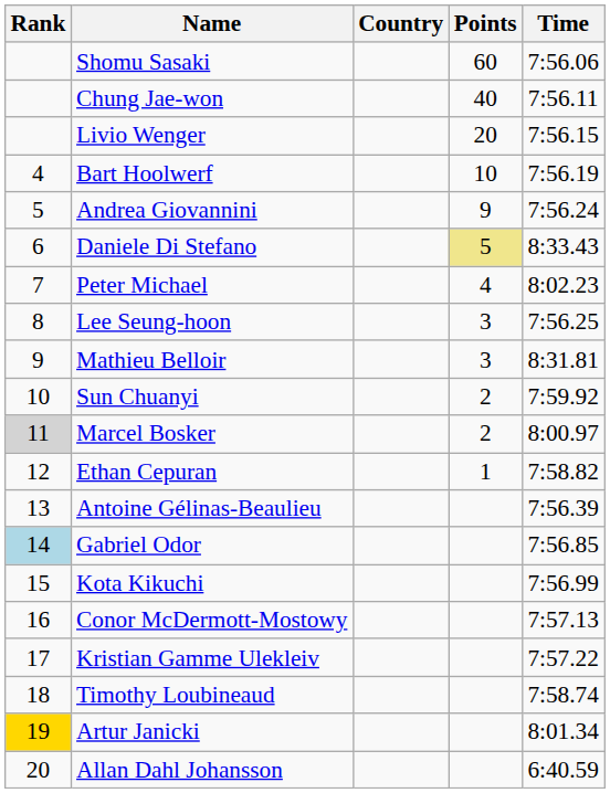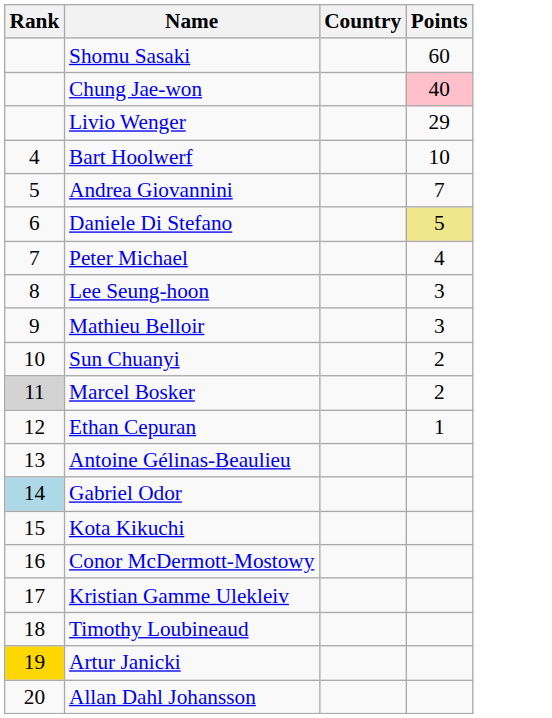- column: Time | 7:56.06 | 7:56.11 | 7:56.15 | 7:56.19 | 7:56.24 | 8:33.43 | 8:02.23 | 7:56.25 | 8:31.81 | 7:59.92 | 8:00.97 | 7:58.82 | 7:56.39 | 7:56.85 | 7:56.99 | 7:57.13 | 7:57.22 | 7:58.74 | 8:01.34 | 6:40.59
Chung Jae-won | Points: no background -> pink background
Livio Wenger | Points: 20 -> 29
Andrea Giovannini | Points: 9 -> 7
